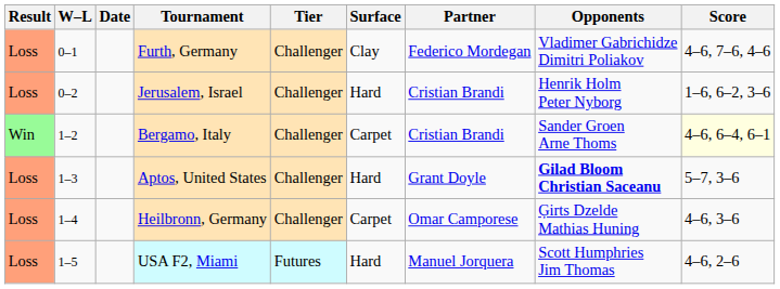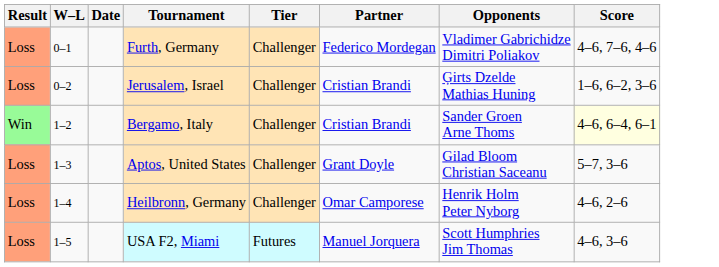- column: Surface | Clay | Hard | Carpet | Hard | Carpet | Hard
Jerusalem, Israel | Opponents: Henrik Holm Peter Nyborg -> Ģirts Dzelde Mathias Huning
Aptos, United States | Opponents: bold -> normal
Heilbronn, Germany | Opponents: Ģirts Dzelde Mathias Huning -> Henrik Holm Peter Nyborg
Heilbronn, Germany | Score: 4–6, 3–6 -> 4–6, 2–6
USA F2, Miami | Score: 4–6, 2–6 -> 4–6, 3–6
